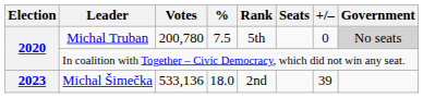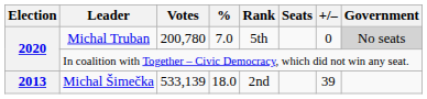Michal Truban | %: 7.5 -> 7.0
Michal Šimečka | Election: 2023 -> 2013
Michal Šimečka | Votes: 533,136 -> 533,139
